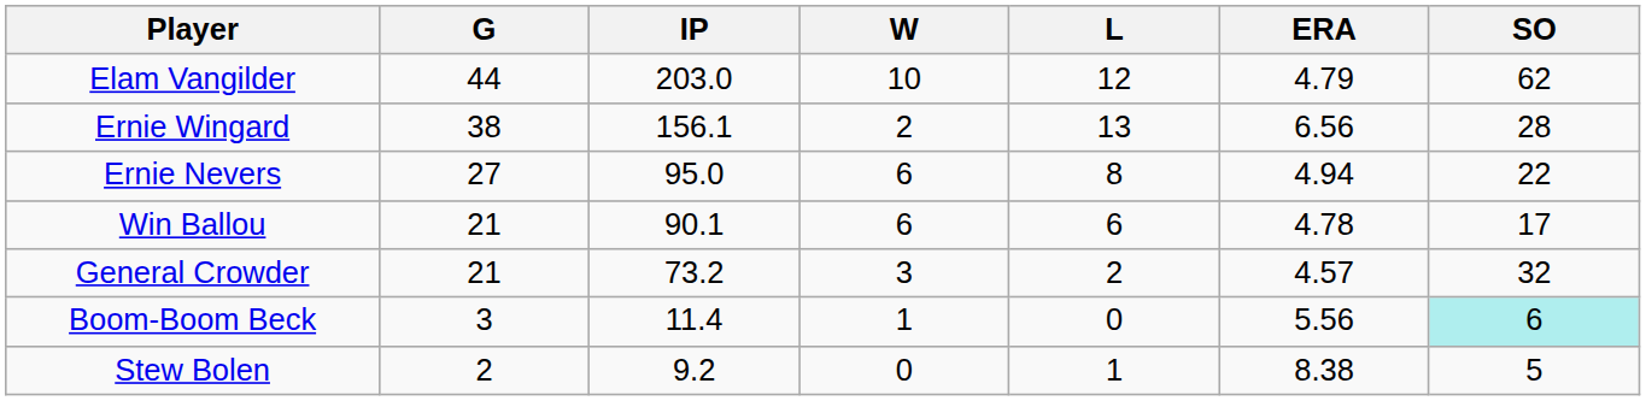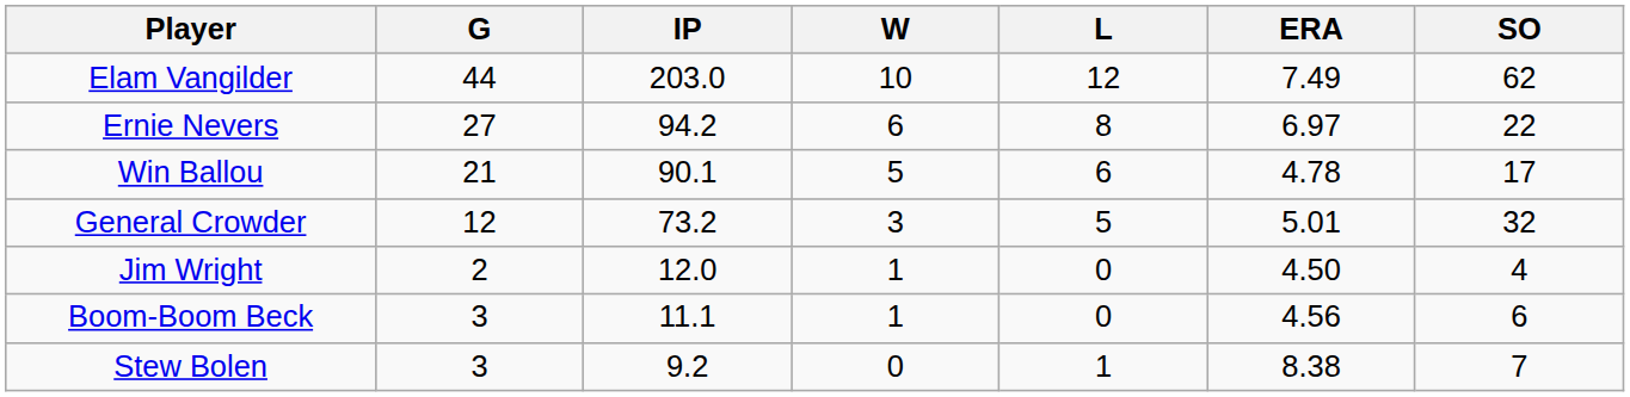Elam Vangilder | ERA: 4.79 -> 7.49
- row: Ernie Wingard | 38 | 156.1 | 2 | 13 | 6.56 | 28
Ernie Nevers | IP: 95.0 -> 94.2
Ernie Nevers | ERA: 4.94 -> 6.97
Win Ballou | W: 6 -> 5
General Crowder | G: 21 -> 12
General Crowder | L: 2 -> 5
General Crowder | ERA: 4.57 -> 5.01
+ row: Jim Wright | 2 | 12.0 | 1 | 0 | 4.50 | 4
Boom-Boom Beck | IP: 11.4 -> 11.1
Boom-Boom Beck | ERA: 5.56 -> 4.56
Boom-Boom Beck | SO: paleturquoise background -> no background
Stew Bolen | G: 2 -> 3
Stew Bolen | SO: 5 -> 7
